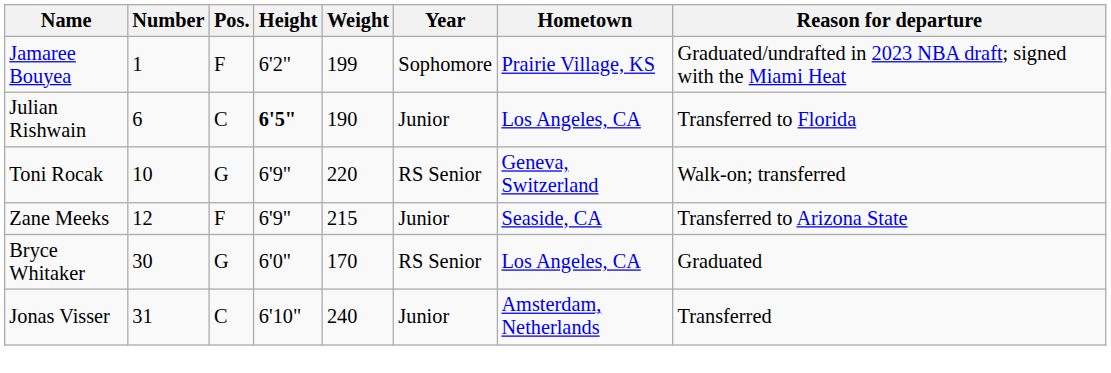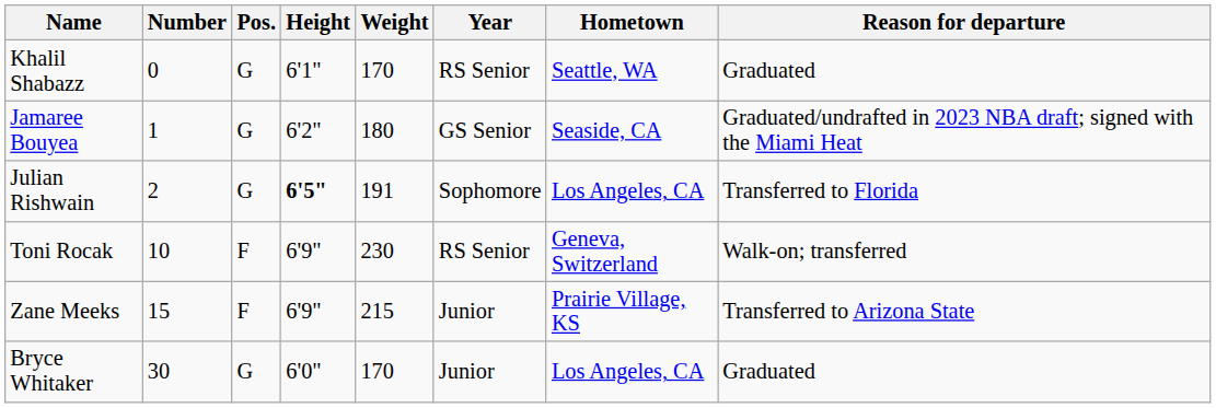+ row: Khalil Shabazz | 0 | G | 6'1" | 170 | RS Senior | Seattle, WA | Graduated
Jamaree Bouyea | Pos.: F -> G
Jamaree Bouyea | Weight: 199 -> 180
Jamaree Bouyea | Year: Sophomore -> GS Senior
Jamaree Bouyea | Hometown: Prairie Village, KS -> Seaside, CA
Julian Rishwain | Number: 6 -> 2
Julian Rishwain | Pos.: C -> G
Julian Rishwain | Weight: 190 -> 191
Julian Rishwain | Year: Junior -> Sophomore
Toni Rocak | Pos.: G -> F
Toni Rocak | Weight: 220 -> 230
Zane Meeks | Number: 12 -> 15
Zane Meeks | Hometown: Seaside, CA -> Prairie Village, KS
Bryce Whitaker | Year: RS Senior -> Junior
- row: Jonas Visser | 31 | C | 6'10" | 240 | Junior | Amsterdam, Netherlands | Transferred
